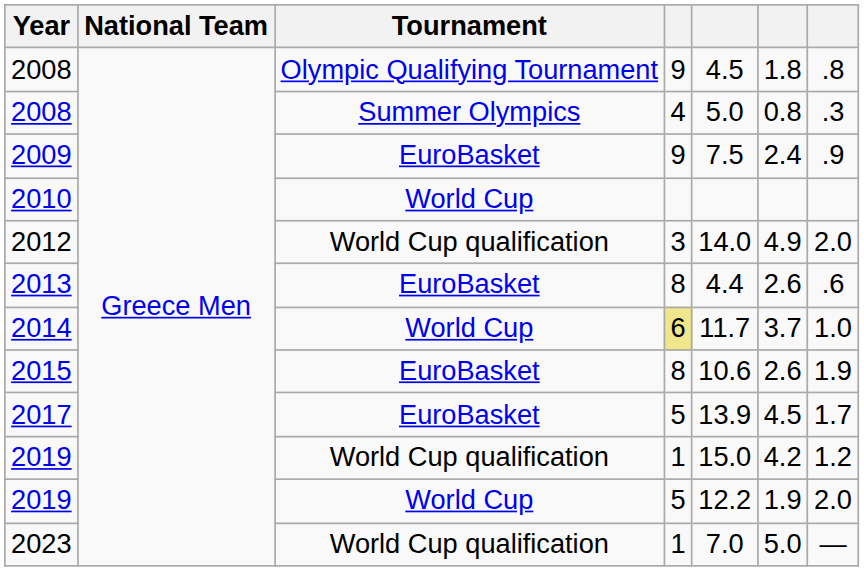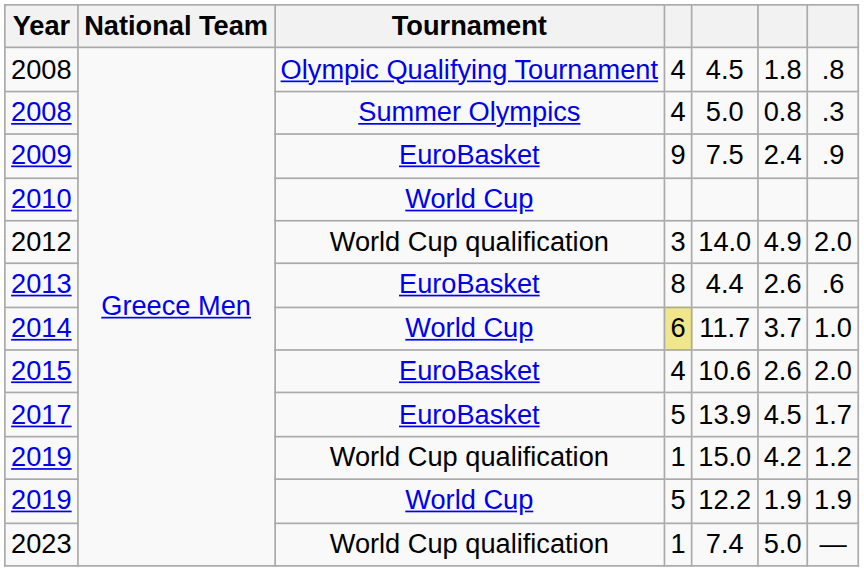2008 / Olympic Qualifying Tournament | column 4: 9 -> 4
2015 | column 4: 8 -> 4
2015 | column 7: 1.9 -> 2.0
2019 / World Cup | column 7: 2.0 -> 1.9
2023 | column 5: 7.0 -> 7.4
